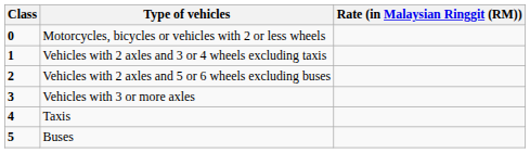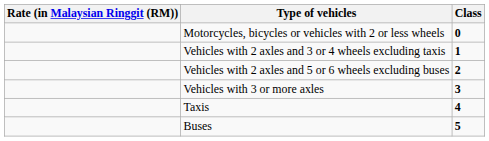columns swapped: Class <-> Rate (in Malaysian Ringgit (RM))
